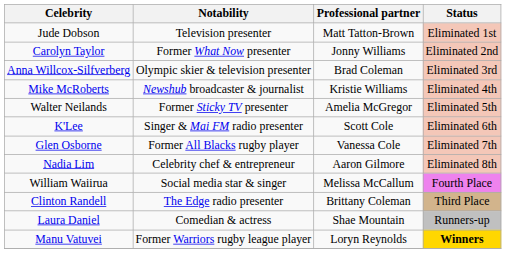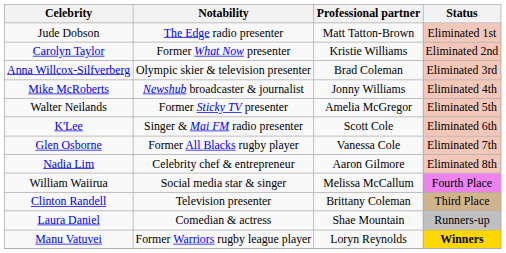Jude Dobson | Notability: Television presenter -> The Edge radio presenter
Carolyn Taylor | Professional partner: Jonny Williams -> Kristie Williams
Mike McRoberts | Professional partner: Kristie Williams -> Jonny Williams
Clinton Randell | Notability: The Edge radio presenter -> Television presenter
